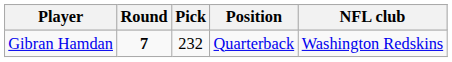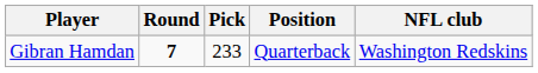Gibran Hamdan | Pick: 232 -> 233
